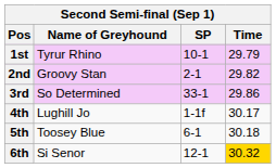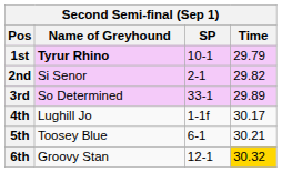1st | Name of Greyhound: normal -> bold
2nd | Name of Greyhound: Groovy Stan -> Si Senor
3rd | Time: 29.86 -> 29.89
5th | Time: 30.18 -> 30.21
6th | Name of Greyhound: Si Senor -> Groovy Stan
